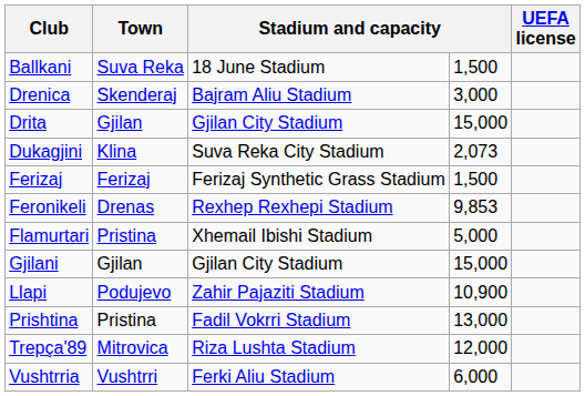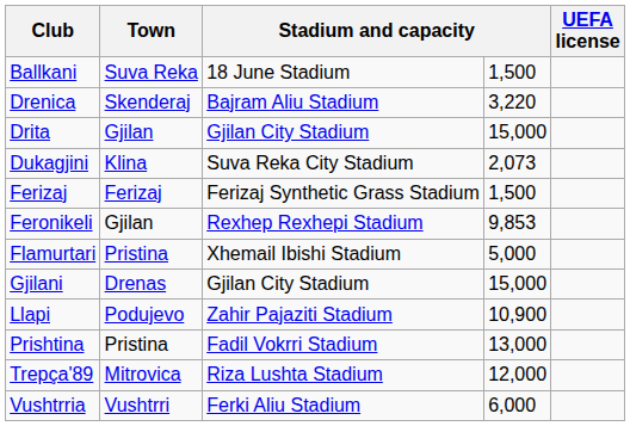Drenica | column 4: 3,000 -> 3,220
Feronikeli | Town: Drenas -> Gjilan
Gjilani | Town: Gjilan -> Drenas
